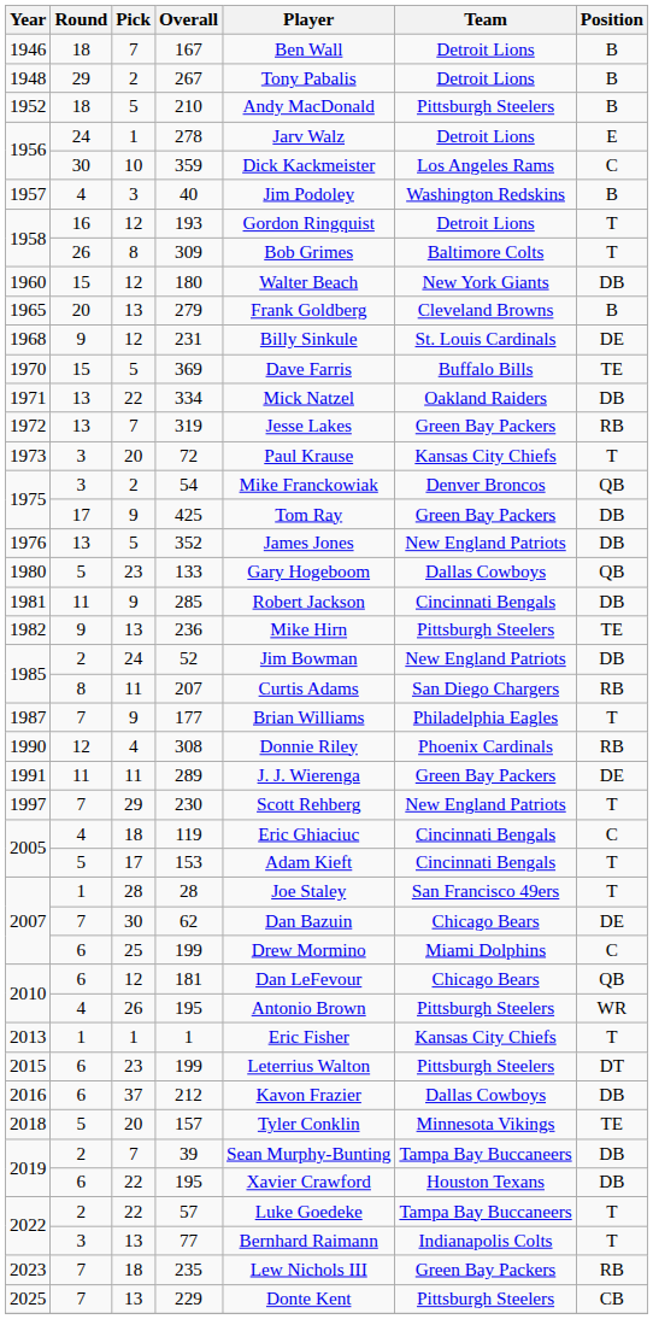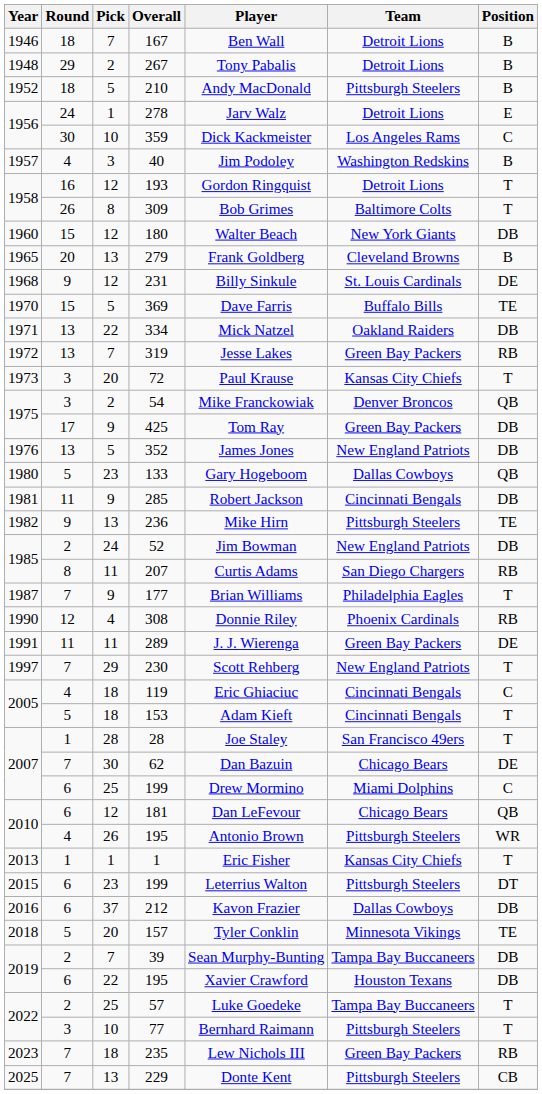153 | Pick: 17 -> 18
57 | Pick: 22 -> 25
77 | Pick: 13 -> 10
77 | Team: Indianapolis Colts -> Pittsburgh Steelers
